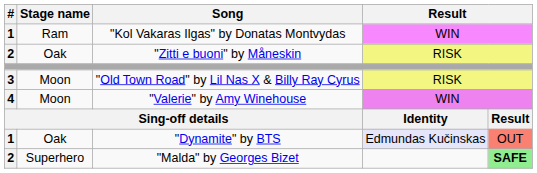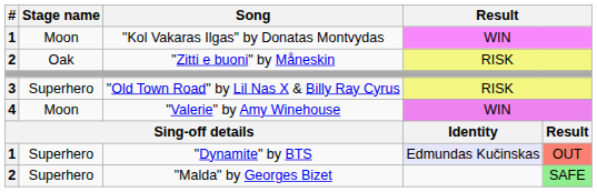"Kol Vakaras Ilgas" by Donatas Montvydas | Stage name: Ram -> Moon
"Old Town Road" by Lil Nas X & Billy Ray Cyrus | Stage name: Moon -> Superhero
"Dynamite" by BTS | Stage name: Oak -> Superhero
"Malda" by Georges Bizet | column 5: bold -> normal
